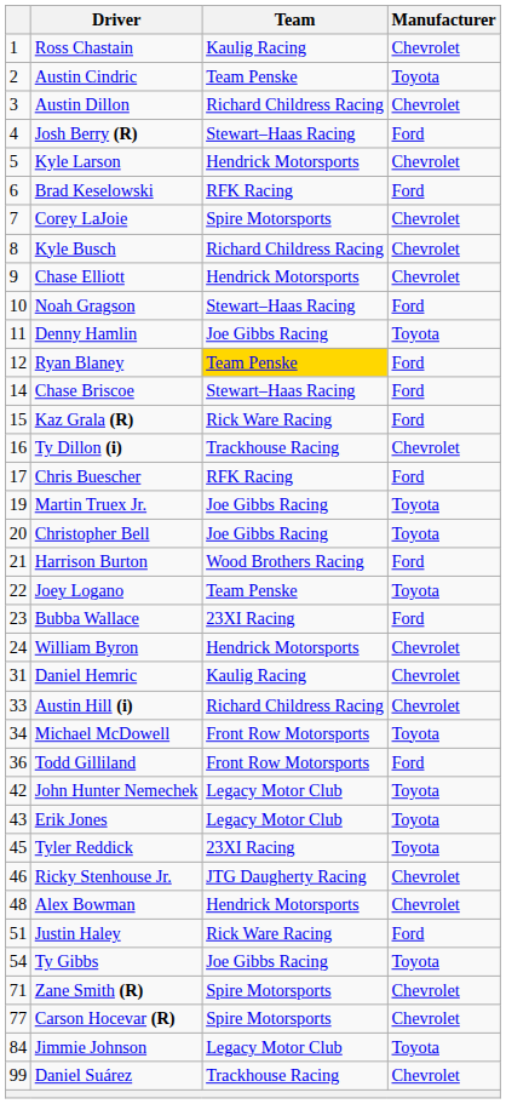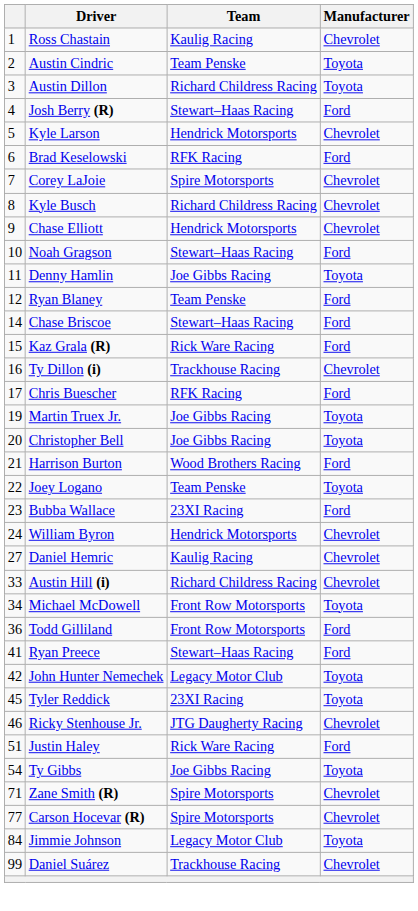Austin Dillon | Manufacturer: Chevrolet -> Toyota
Ryan Blaney | Team: gold background -> no background
Daniel Hemric | column 1: 31 -> 27
+ row: 41 | Ryan Preece | Stewart–Haas Racing | Ford
- row: 43 | Erik Jones | Legacy Motor Club | Toyota
- row: 48 | Alex Bowman | Hendrick Motorsports | Chevrolet
